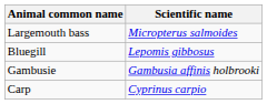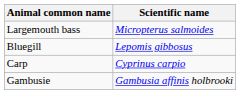rows swapped: Carp <-> Gambusie
